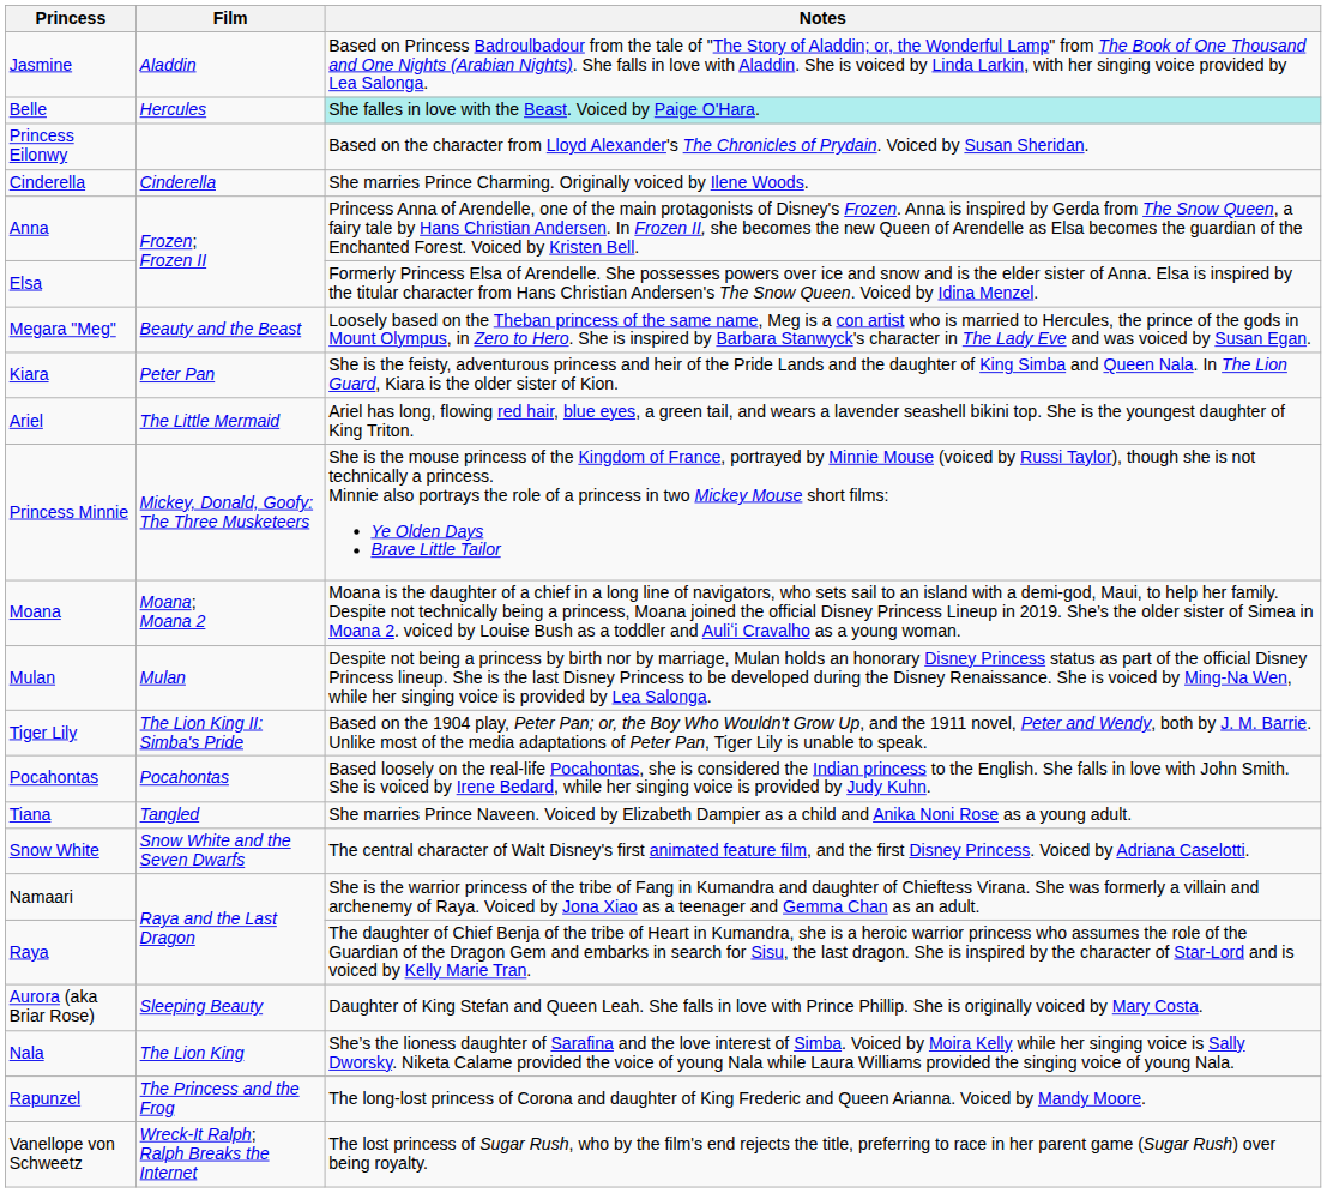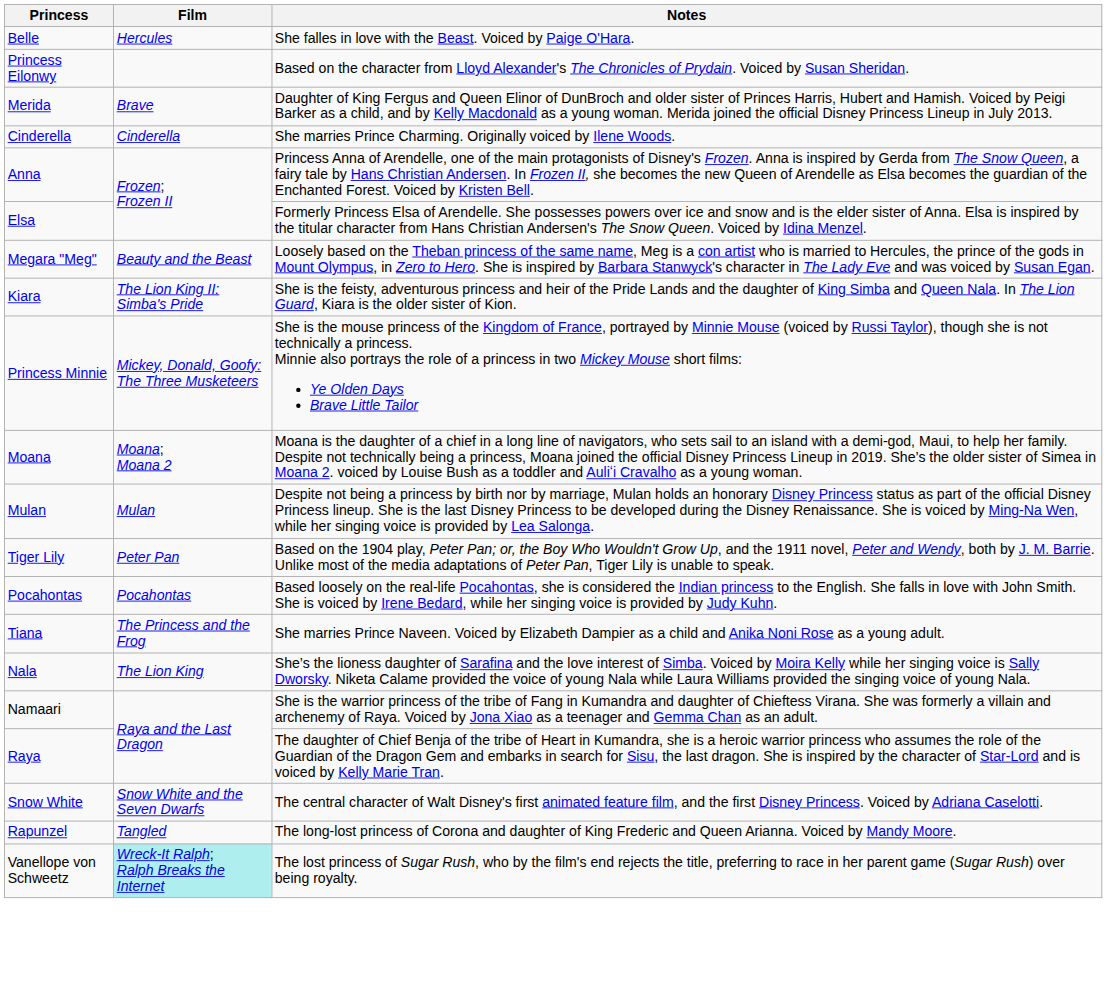- row: Jasmine | Aladdin | Based on Princess Badroulbadour from the tale of "The Story of Aladdin; or, the Wonderful Lamp" from The Book of One Thousand and One Nights (Arabian Nights). She falls in love with Aladdin. She is voiced by Linda Larkin, with her singing voice provided by Lea Salonga.
Belle | Notes: paleturquoise background -> no background
+ row: Merida | Brave | Daughter of King Fergus and Queen Elinor of DunBroch and older sister of Princes Harris, Hubert and Hamish. Voiced by Peigi Barker as a child, and by Kelly Macdonald as a young woman. Merida joined the official Disney Princess Lineup in July 2013.
Kiara | Film: Peter Pan -> The Lion King II: Simba's Pride
- row: Ariel | The Little Mermaid | Ariel has long, flowing red hair, blue eyes, a green tail, and wears a lavender seashell bikini top. She is the youngest daughter of King Triton.
Tiger Lily | Film: The Lion King II: Simba's Pride -> Peter Pan
Tiana | Film: Tangled -> The Princess and the Frog
rows swapped: Nala <-> Snow White
- row: Aurora (aka Briar Rose) | Sleeping Beauty | Daughter of King Stefan and Queen Leah. She falls in love with Prince Phillip. She is originally voiced by Mary Costa.
Rapunzel | Film: The Princess and the Frog -> Tangled
Vanellope von Schweetz | Film: no background -> paleturquoise background
